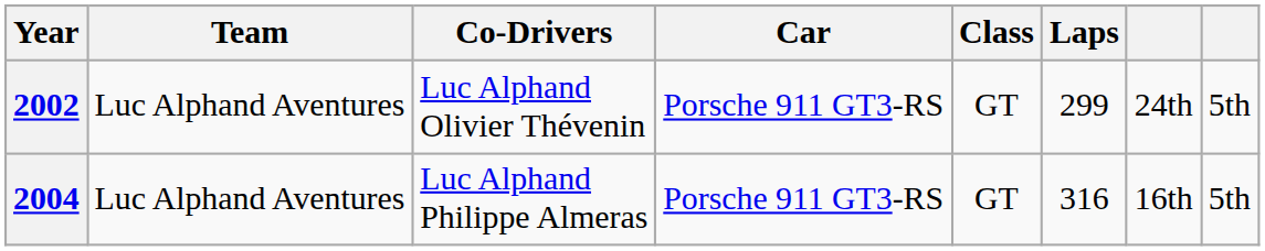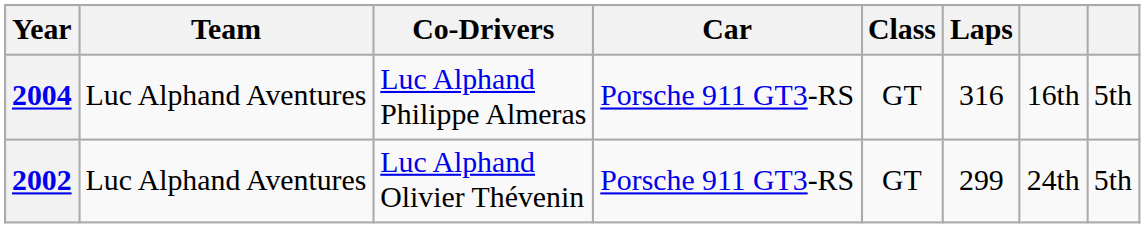rows swapped: 2002 <-> 2004
